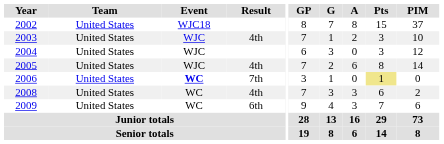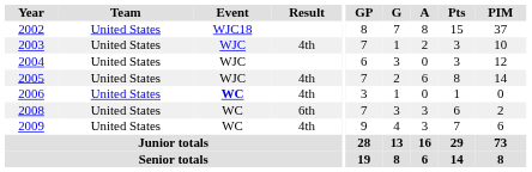2006 | Result: 7th -> 4th
2006 | Pts: khaki background -> no background
2008 | Result: 4th -> 6th
2009 | Result: 6th -> 4th
